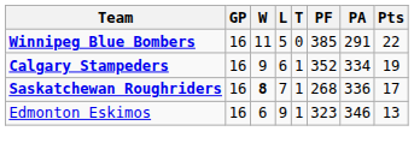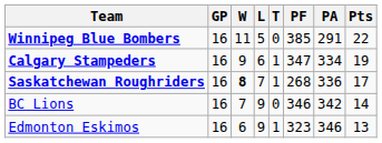Calgary Stampeders | PF: 352 -> 347
+ row: BC Lions | 16 | 7 | 9 | 0 | 346 | 342 | 14
